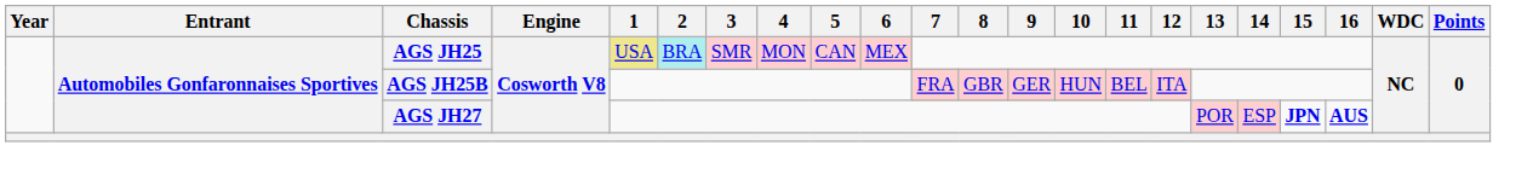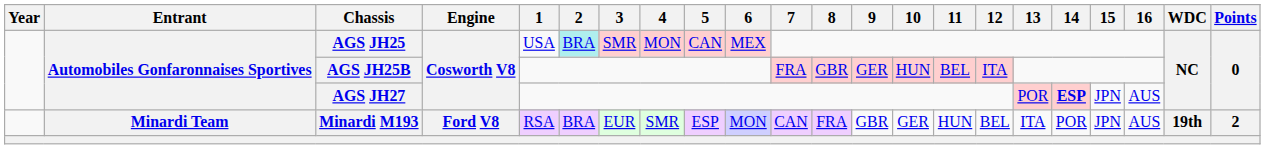AGS JH25 | 1: khaki background -> no background
AGS JH27 | 14: normal -> bold
AGS JH27 | 15: bold -> normal
AGS JH27 | 16: bold -> normal
+ row: Minardi Team | Minardi M193 | Ford V8 | RSA | BRA | EUR | SMR | ESP | MON | CAN | FRA | GBR | GER | HUN | BEL | ITA | POR | JPN | AUS | 19th | 2
